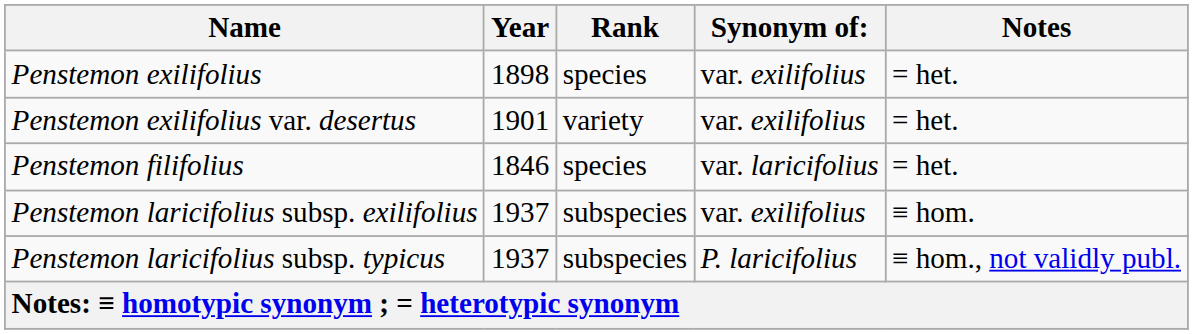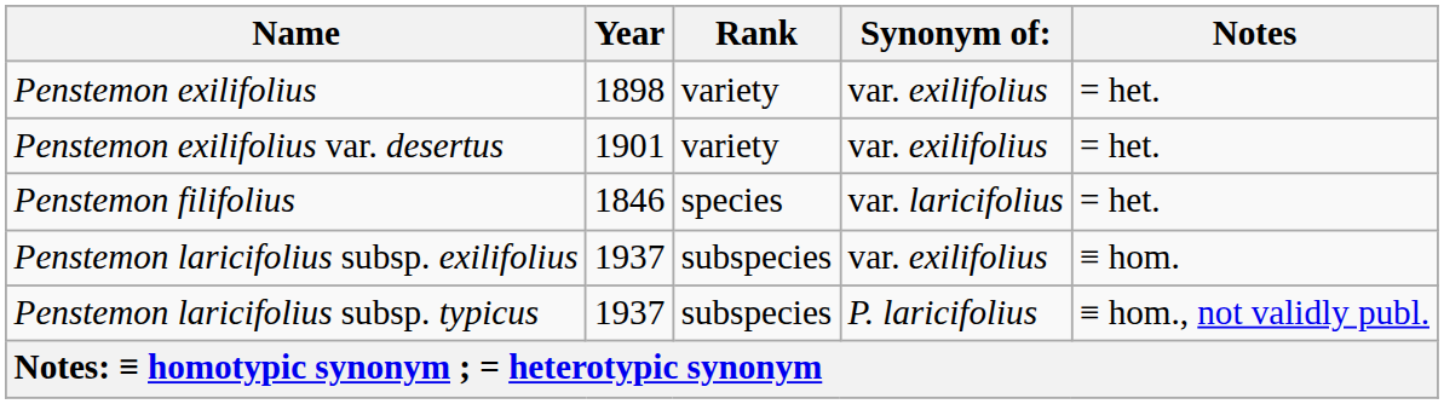Penstemon exilifolius | Rank: species -> variety
